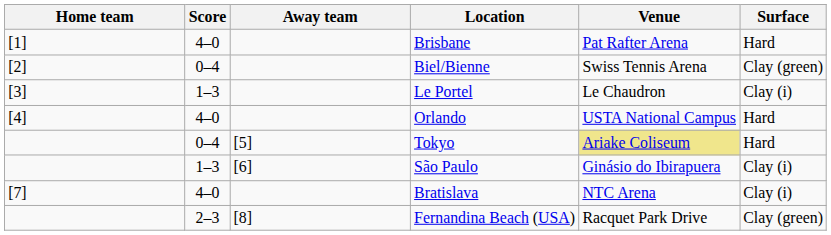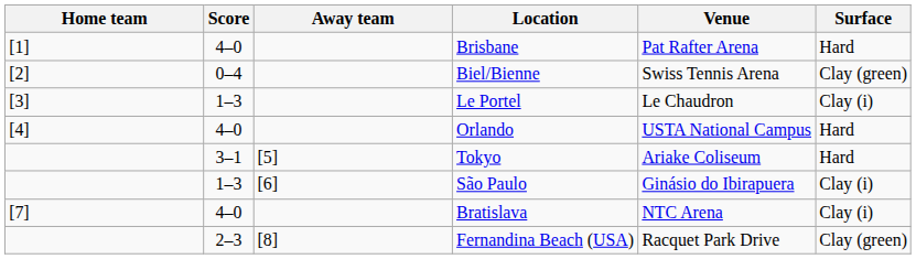Tokyo | Score: 0–4 -> 3–1
Tokyo | Venue: khaki background -> no background
